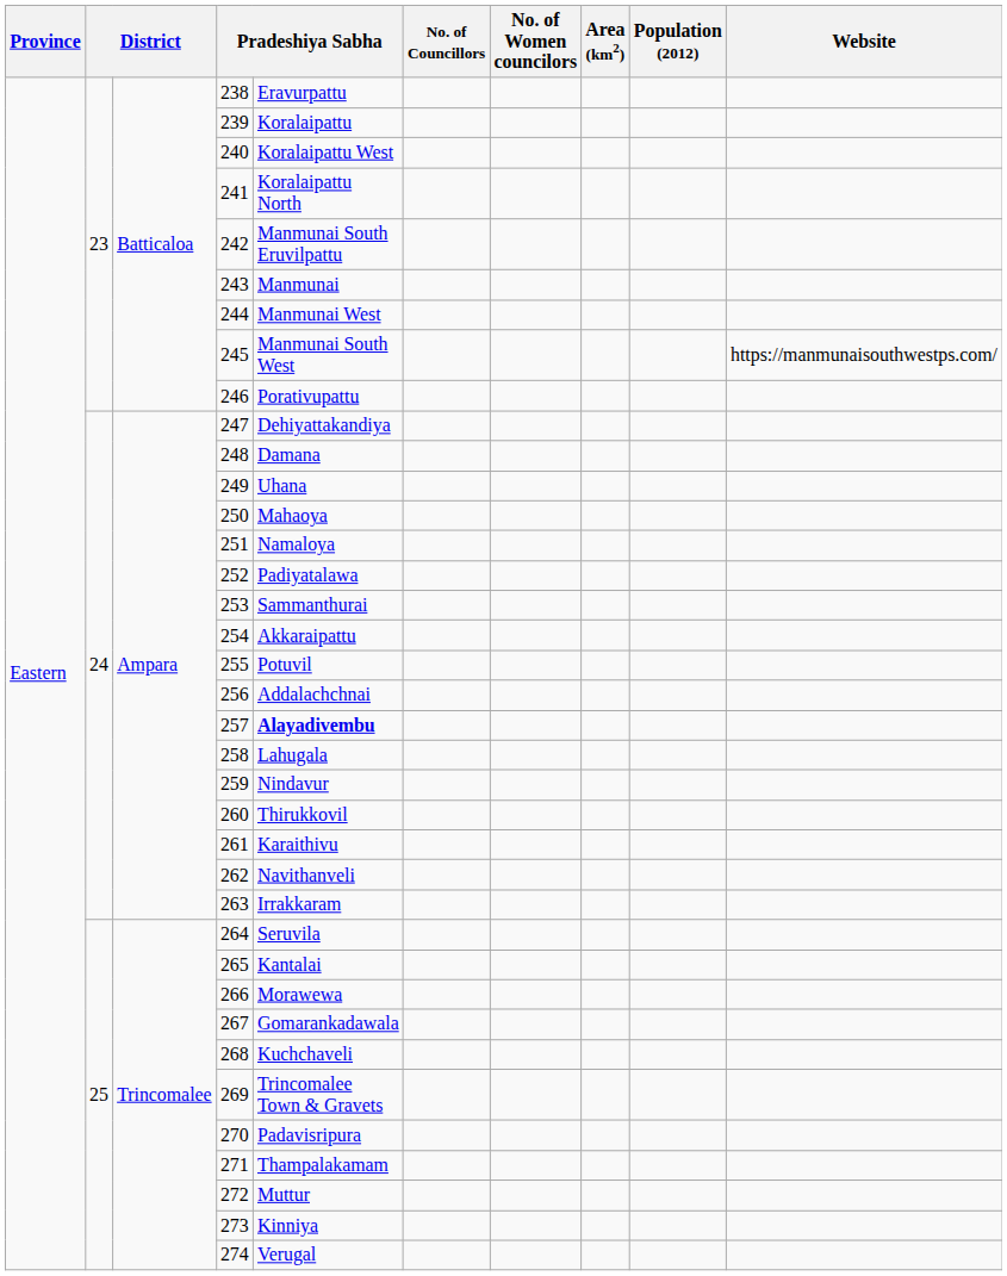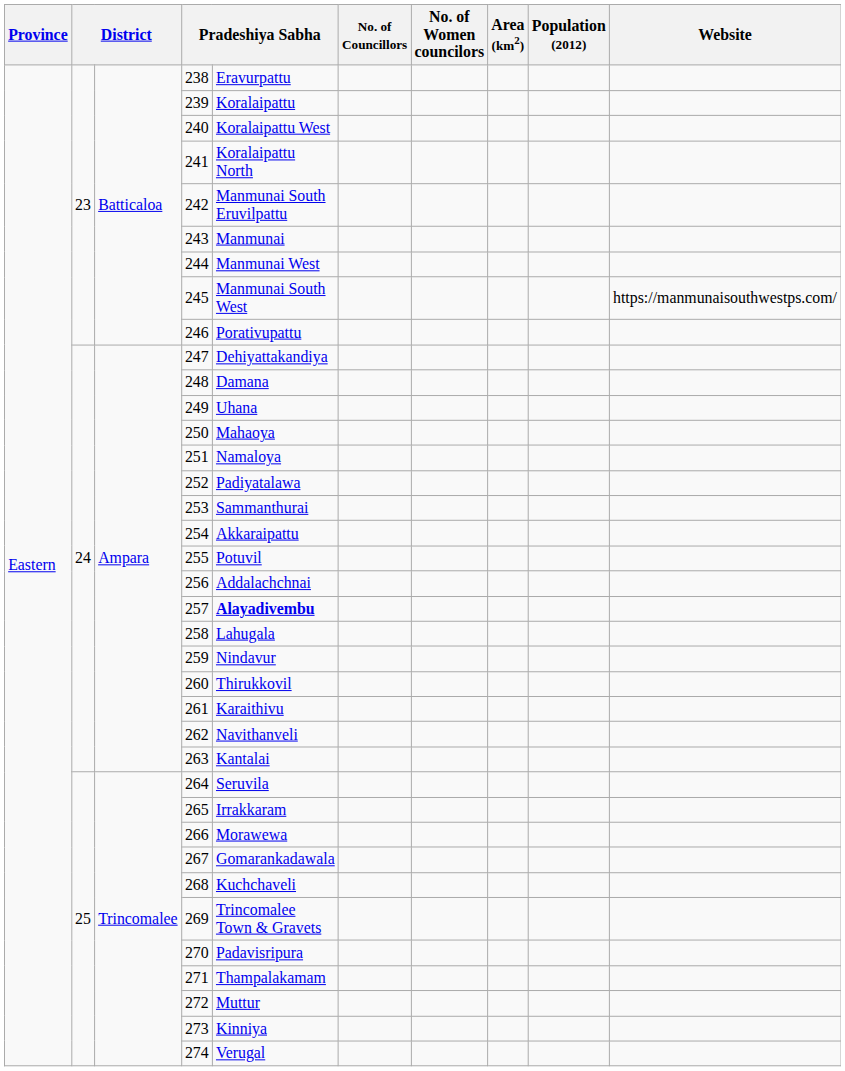263 | column 5: Irrakkaram -> Kantalai
265 | column 5: Kantalai -> Irrakkaram
